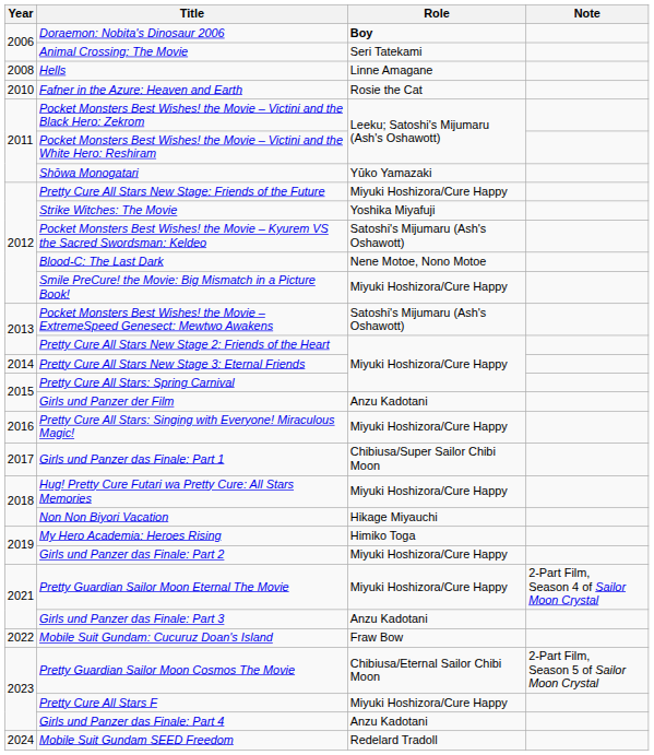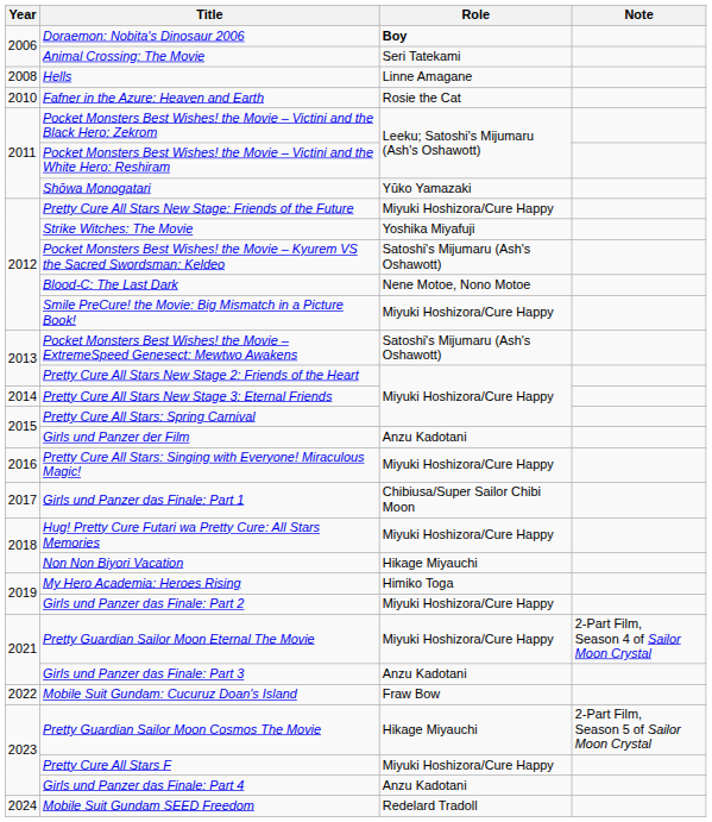Pretty Guardian Sailor Moon Cosmos The Movie | Role: Chibiusa/Eternal Sailor Chibi Moon -> Hikage Miyauchi
